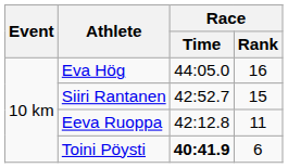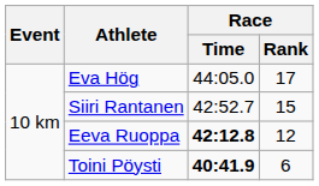Eva Hög | Race / Rank: 16 -> 17
Eeva Ruoppa | Race / Time: normal -> bold
Eeva Ruoppa | Race / Rank: 11 -> 12
